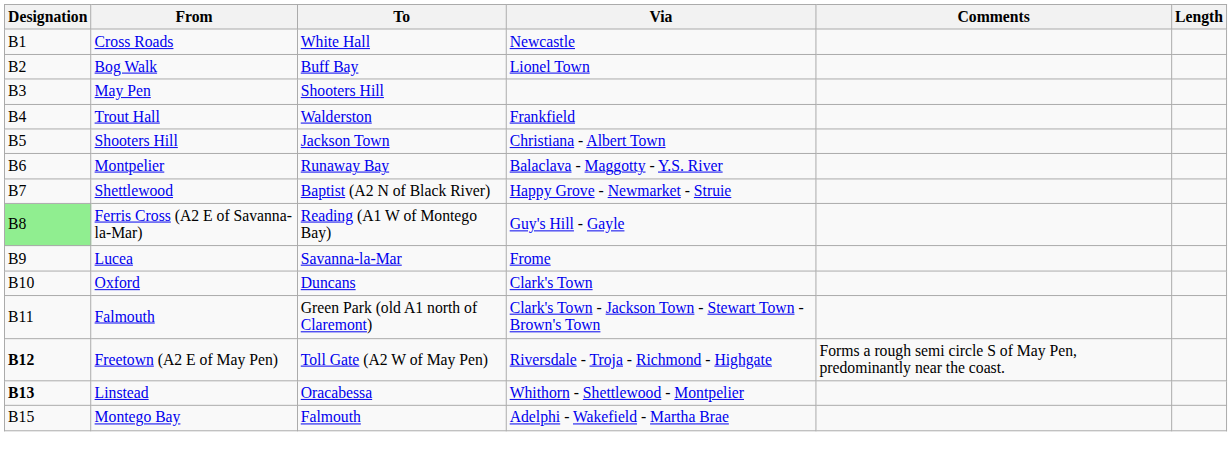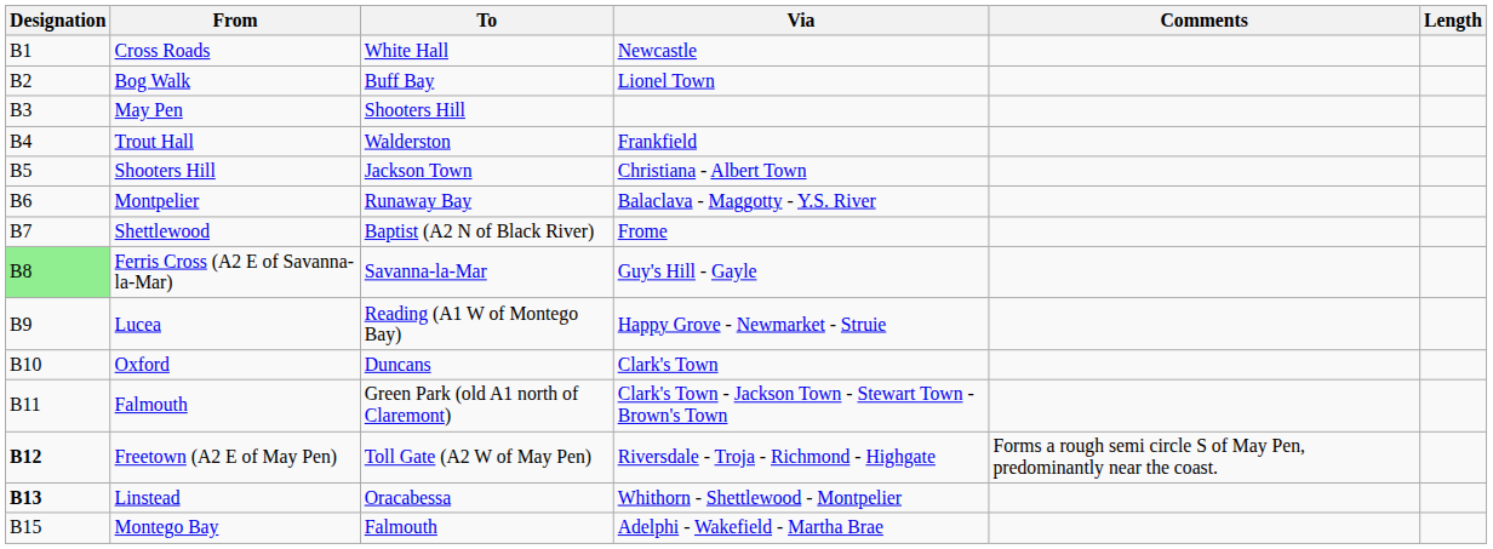Shettlewood | Via: Happy Grove - Newmarket - Struie -> Frome
Ferris Cross (A2 E of Savanna-la-Mar) | To: Reading (A1 W of Montego Bay) -> Savanna-la-Mar
Lucea | To: Savanna-la-Mar -> Reading (A1 W of Montego Bay)
Lucea | Via: Frome -> Happy Grove - Newmarket - Struie
